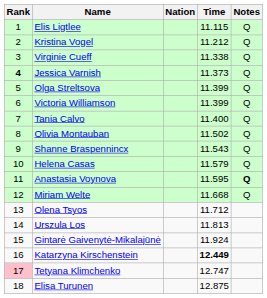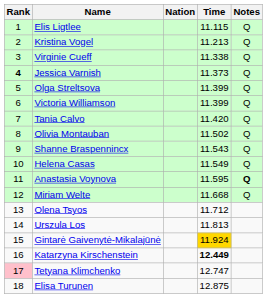Kristina Vogel | Time: 11.212 -> 11.213
Tania Calvo | Time: 11.400 -> 11.420
Helena Casas | Time: 11.579 -> 11.549
Gintarė Gaivenytė-Mikalajūnė | Time: no background -> gold background
